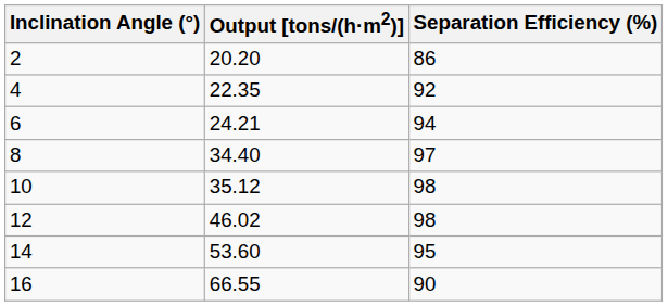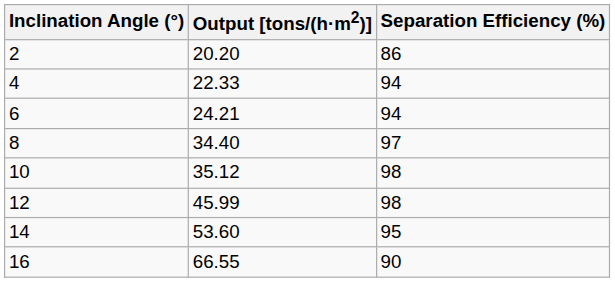4 | Output [tons/(h·m2)]: 22.35 -> 22.33
4 | Separation Efficiency (%): 92 -> 94
12 | Output [tons/(h·m2)]: 46.02 -> 45.99
